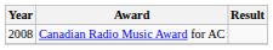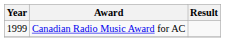Canadian Radio Music Award for AC | Year: 2008 -> 1999
